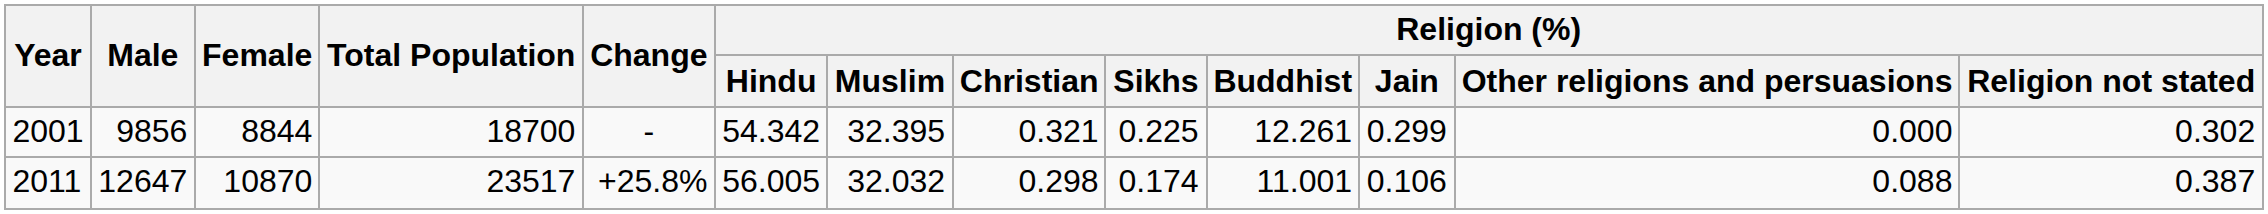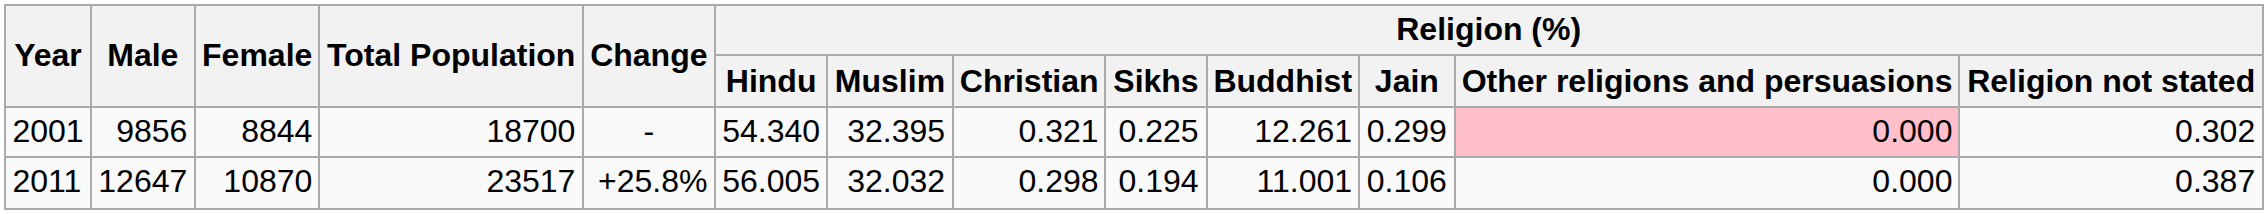2001 | Religion (%) / Hindu: 54.342 -> 54.340
2001 | Religion (%) / Other religions and persuasions: no background -> pink background
2011 | Religion (%) / Sikhs: 0.174 -> 0.194
2011 | Religion (%) / Other religions and persuasions: 0.088 -> 0.000
